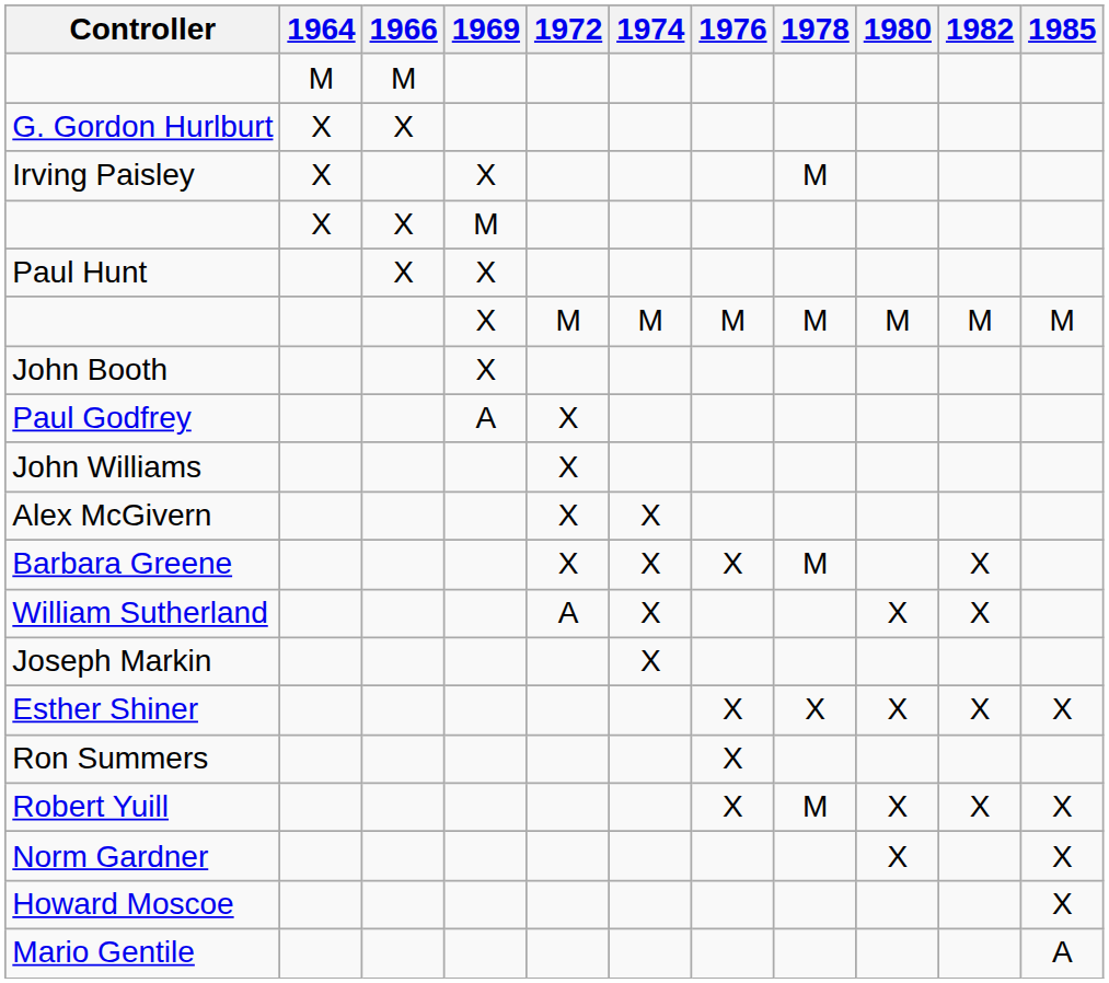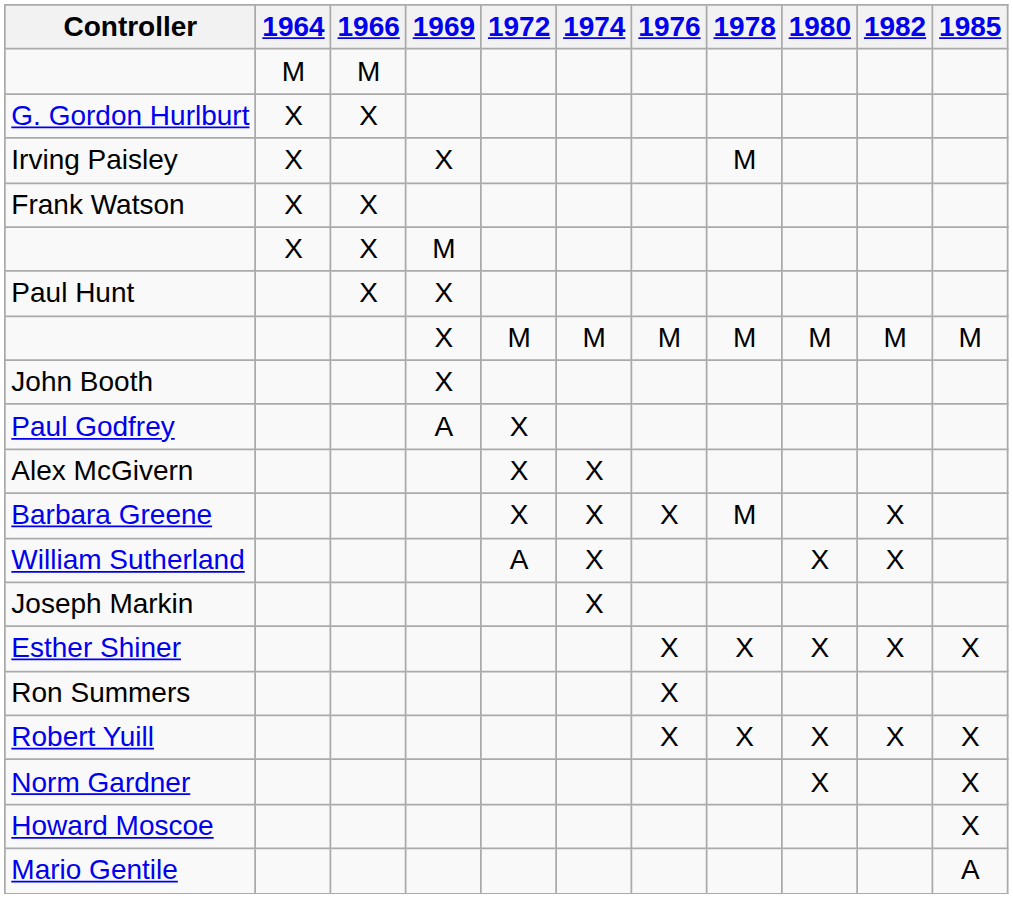+ row: Frank Watson | X | X
- row: John Williams | X
Robert Yuill | 1978: M -> X
